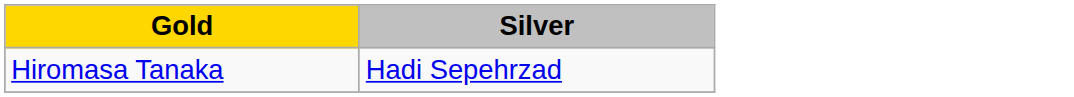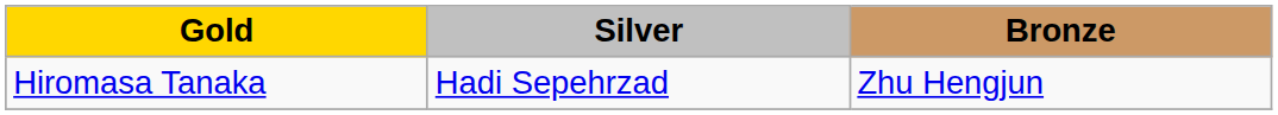+ column: Bronze | Zhu Hengjun
